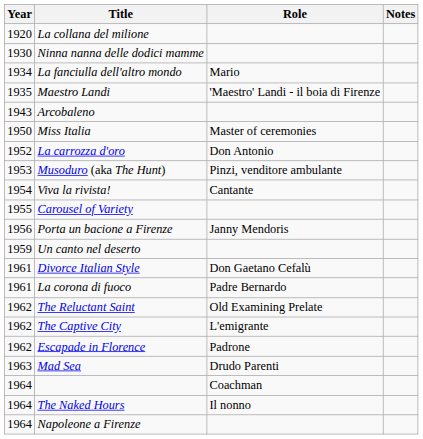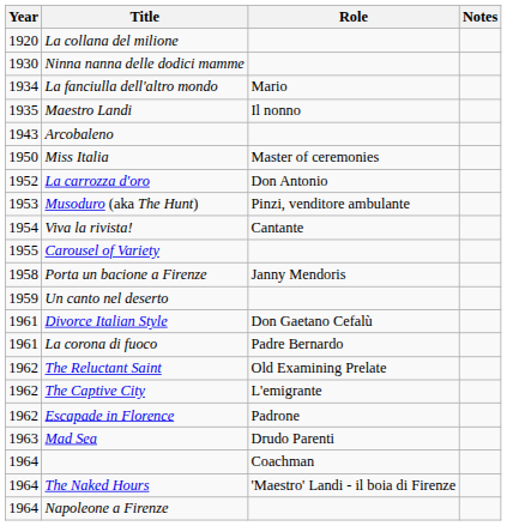Maestro Landi | Role: 'Maestro' Landi - il boia di Firenze -> Il nonno
Porta un bacione a Firenze | Year: 1956 -> 1958
The Naked Hours | Role: Il nonno -> 'Maestro' Landi - il boia di Firenze
